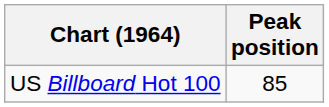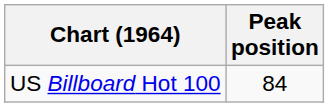US Billboard Hot 100 | Peak position: 85 -> 84
